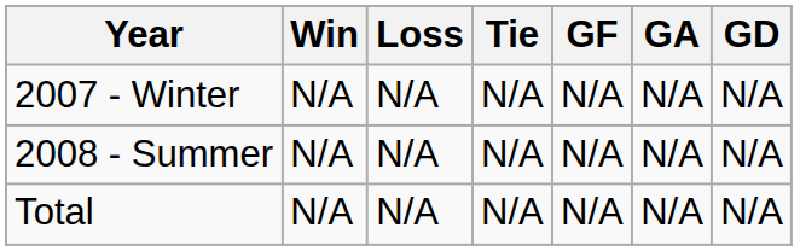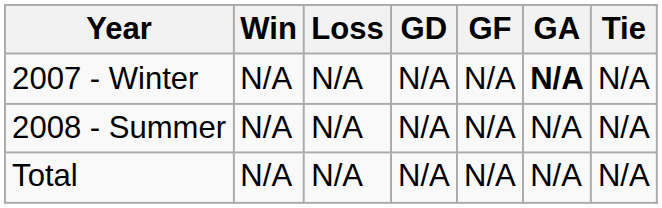columns swapped: Tie <-> GD
2007 - Winter | GA: normal -> bold
